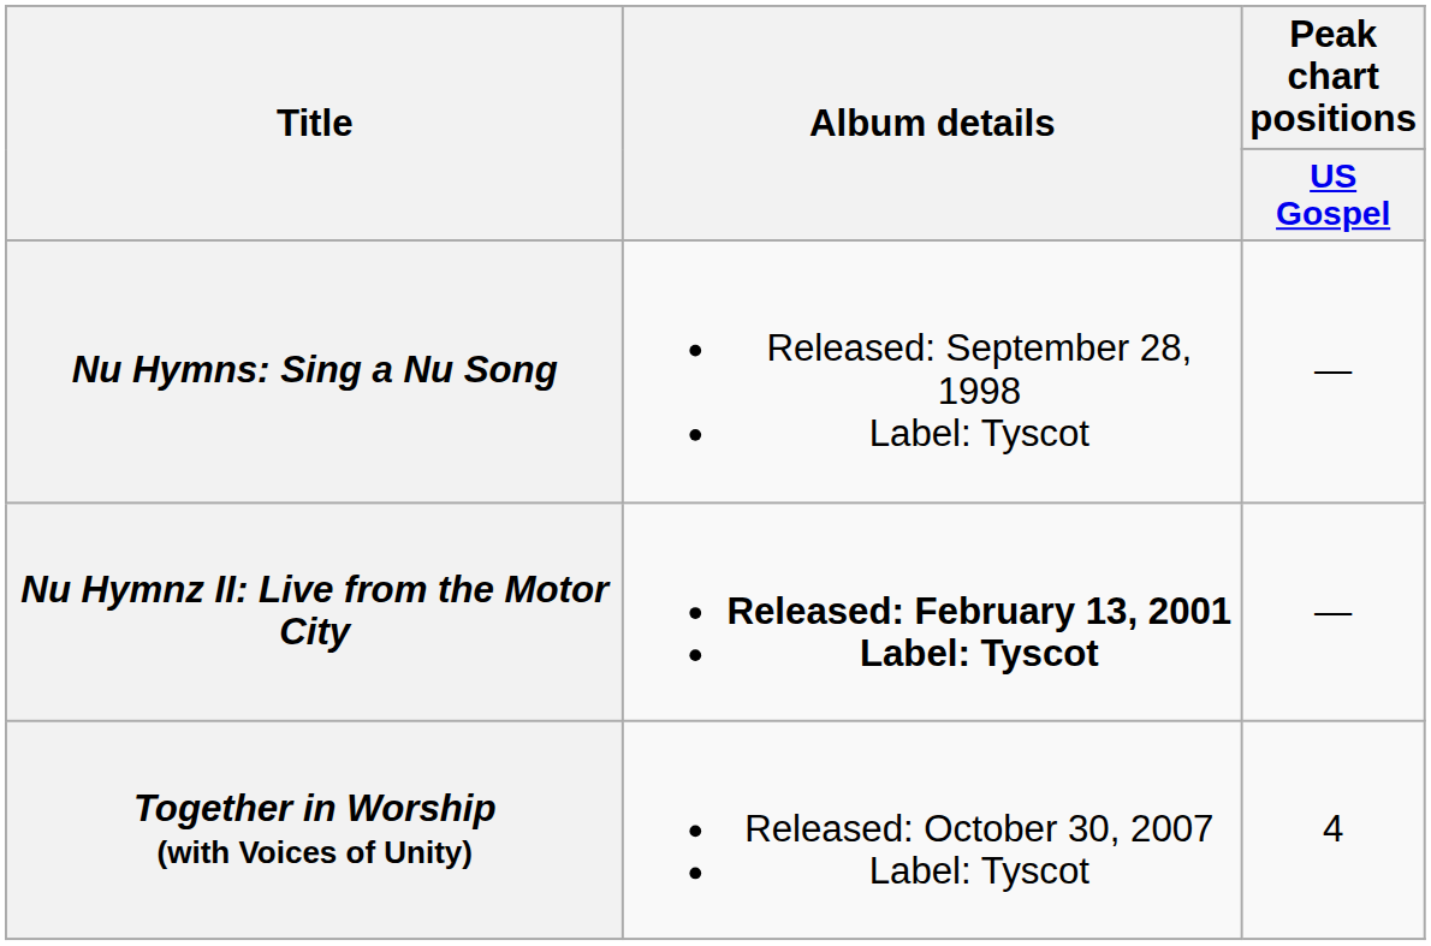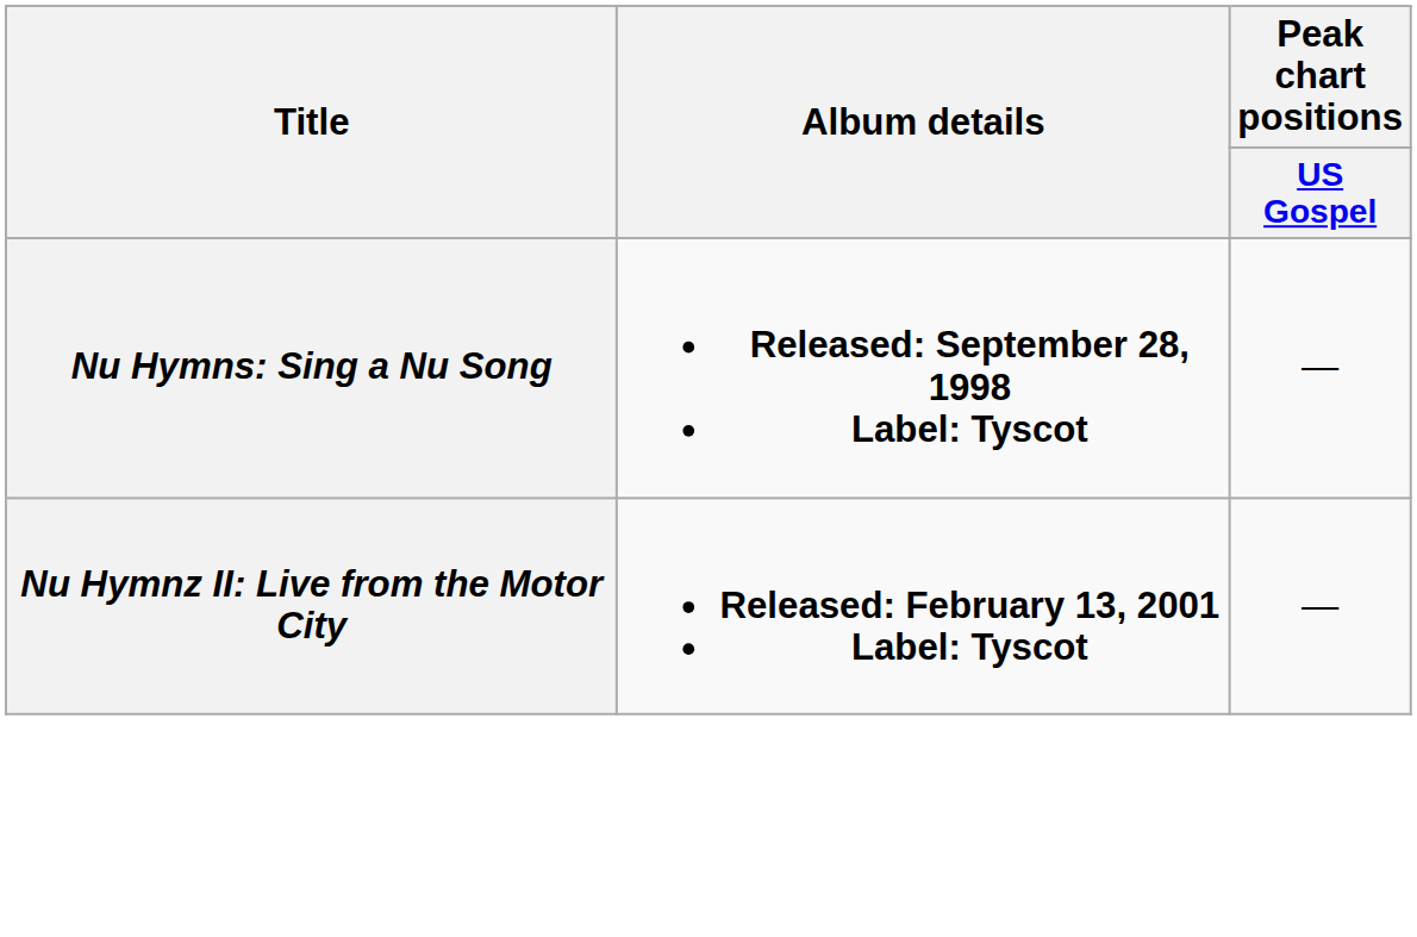Nu Hymns: Sing a Nu Song | Album details: normal -> bold
- row: Together in Worship (with Voices of Unity) | Released: October 30, 2007 Label: Tyscot | 4
